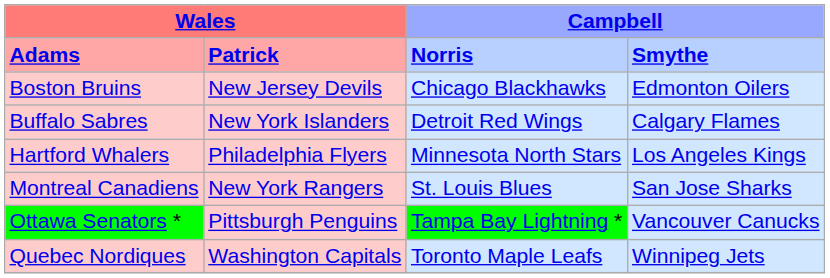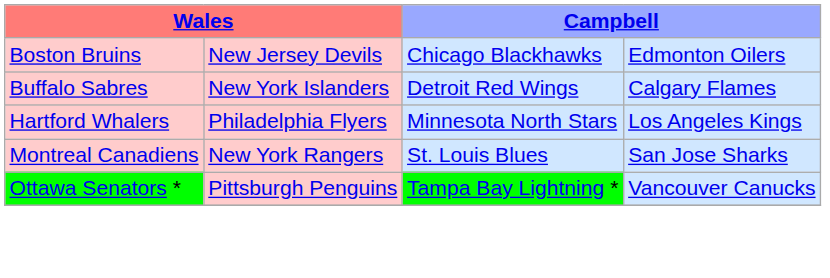- row: Adams | Patrick | Norris | Smythe
- row: Quebec Nordiques | Washington Capitals | Toronto Maple Leafs | Winnipeg Jets
